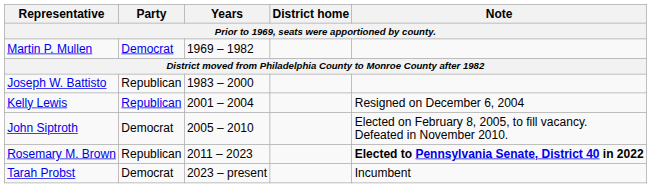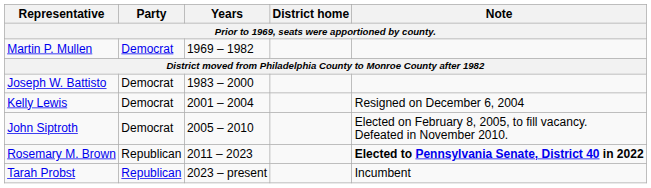Joseph W. Battisto | Party: Republican -> Democrat
Kelly Lewis | Party: Republican -> Democrat
Tarah Probst | Party: Democrat -> Republican
